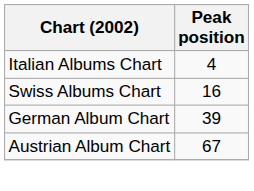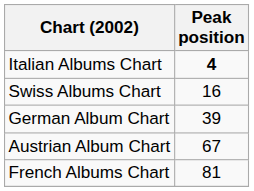Italian Albums Chart | Peak position: normal -> bold
+ row: French Albums Chart | 81
